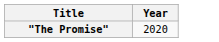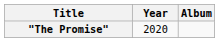+ column: Album
